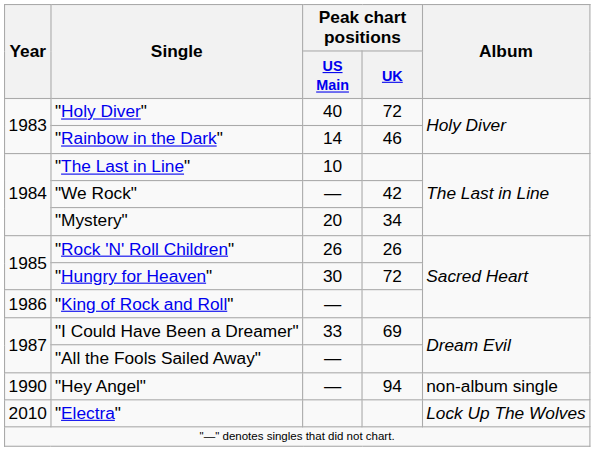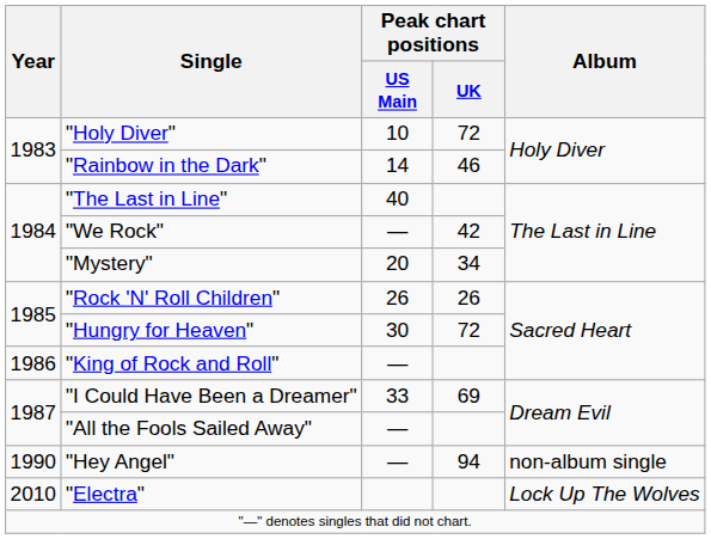"Holy Diver" | Peak chart positions / US Main: 40 -> 10
"The Last in Line" | Peak chart positions / US Main: 10 -> 40
